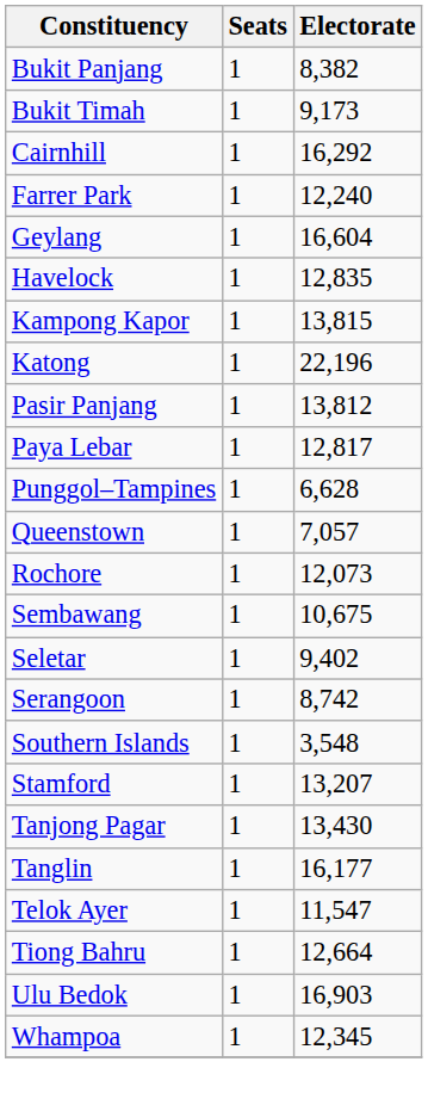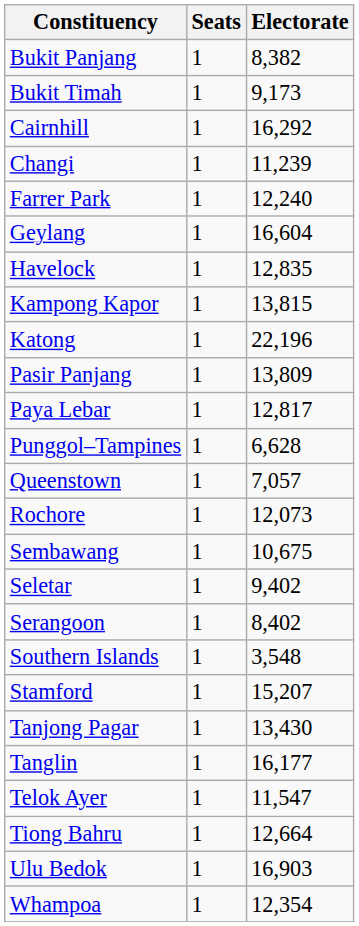+ row: Changi | 1 | 11,239
Pasir Panjang | Electorate: 13,812 -> 13,809
Serangoon | Electorate: 8,742 -> 8,402
Stamford | Electorate: 13,207 -> 15,207
Whampoa | Electorate: 12,345 -> 12,354
